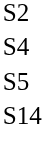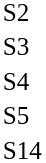+ row: S3
